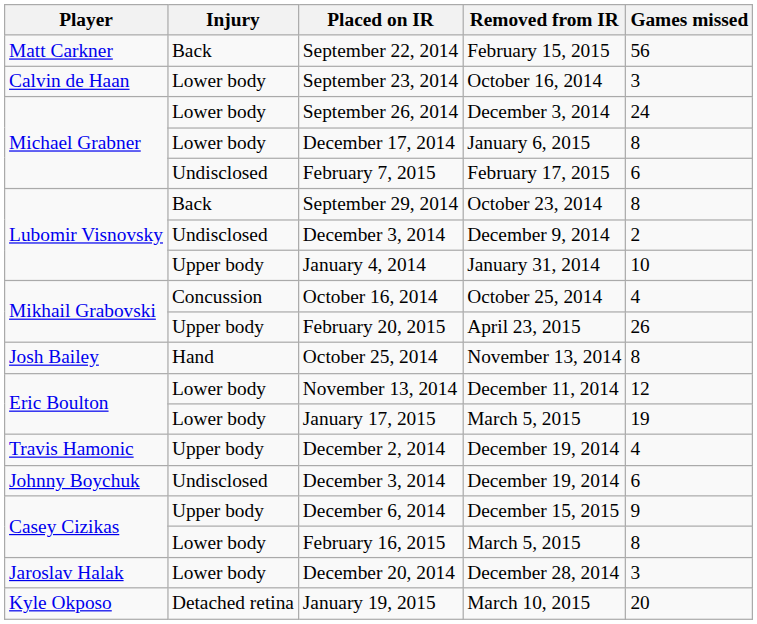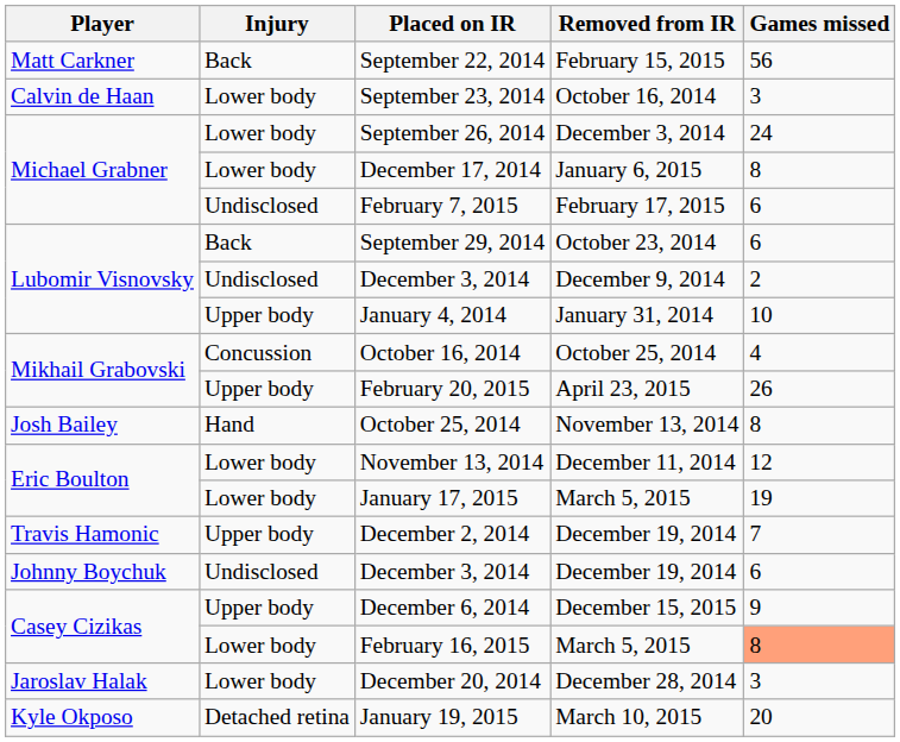September 29, 2014 | Games missed: 8 -> 6
December 2, 2014 | Games missed: 4 -> 7
February 16, 2015 | Games missed: no background -> lightsalmon background
